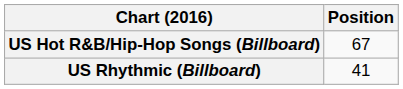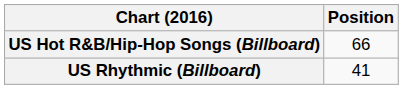US Hot R&B/Hip-Hop Songs (Billboard) | Position: 67 -> 66
